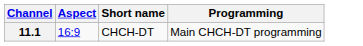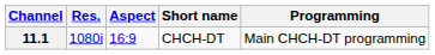+ column: Res. | 1080i
